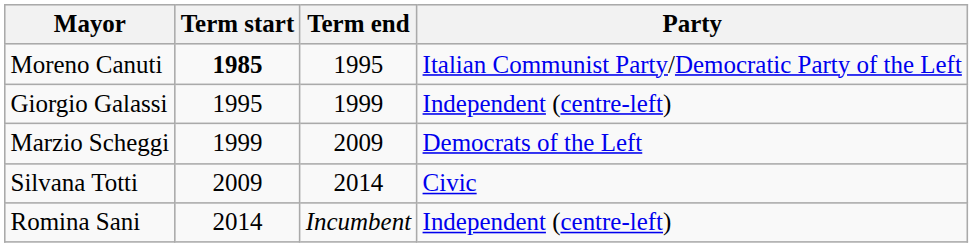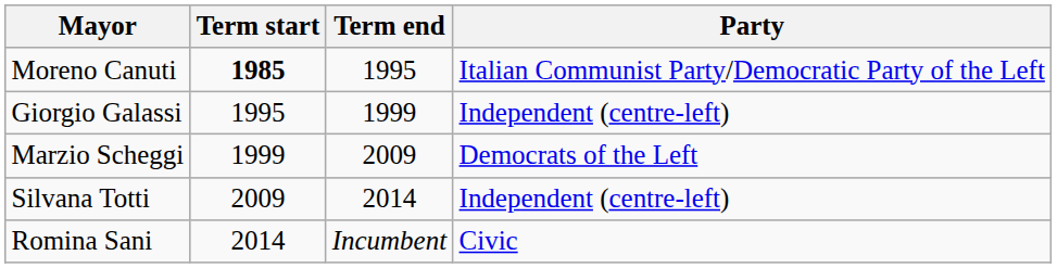Silvana Totti | Party: Civic -> Independent (centre-left)
Romina Sani | Party: Independent (centre-left) -> Civic
